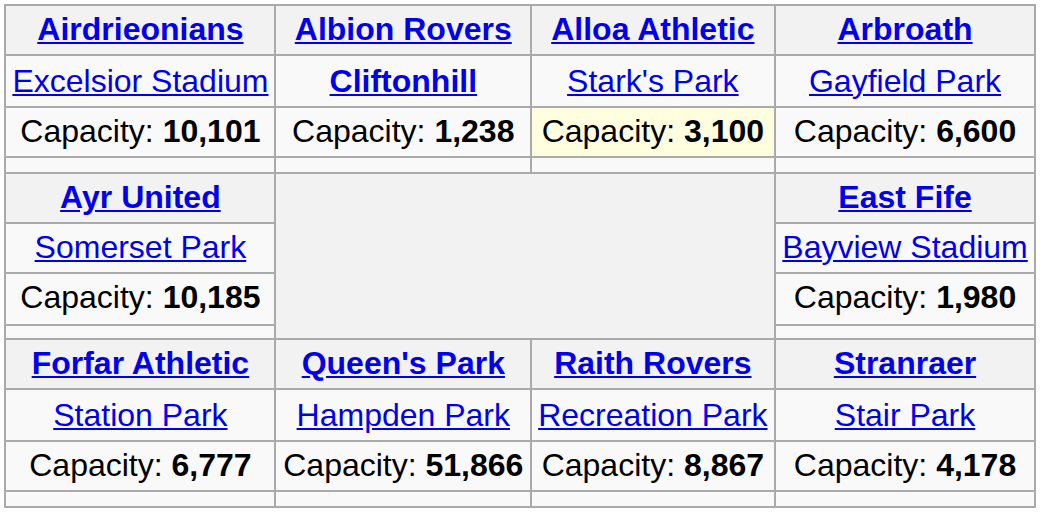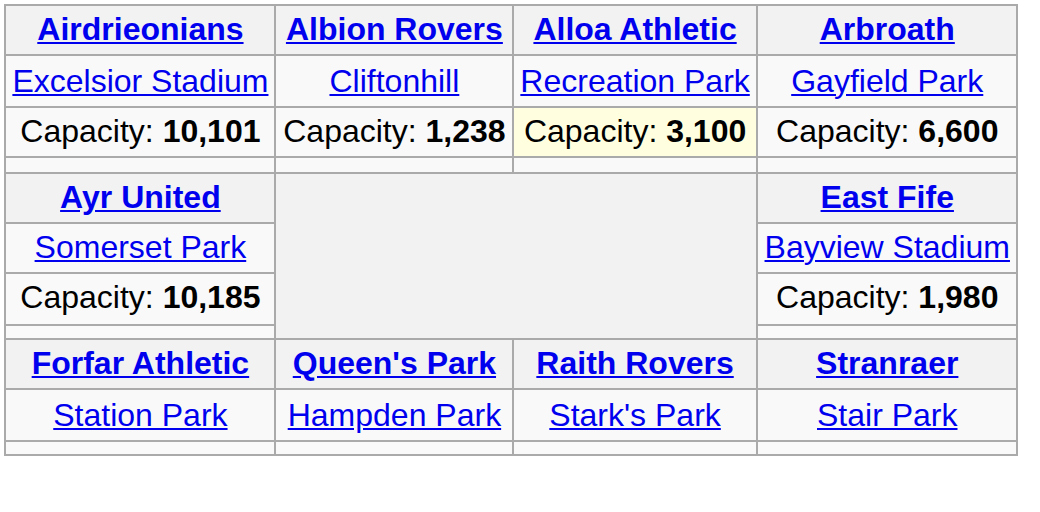Excelsior Stadium | Albion Rovers: bold -> normal
Excelsior Stadium | Alloa Athletic: Stark's Park -> Recreation Park
Station Park | Alloa Athletic: Recreation Park -> Stark's Park
- row: Capacity: 6,777 | Capacity: 51,866 | Capacity: 8,867 | Capacity: 4,178
